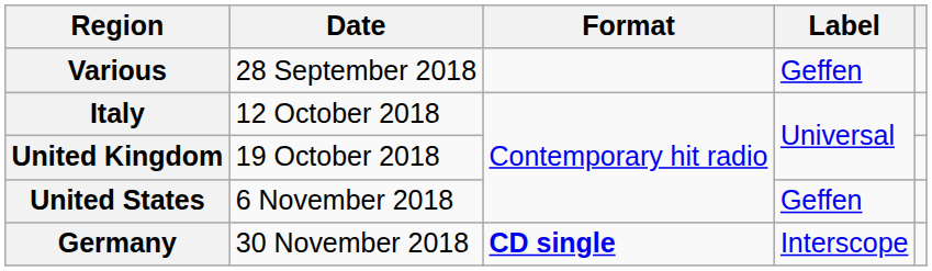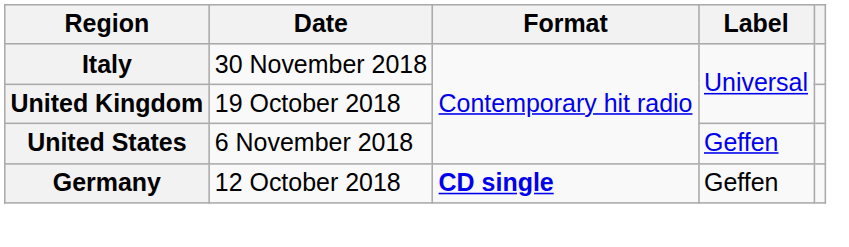- row: Various | 28 September 2018 | Geffen
Italy | Date: 12 October 2018 -> 30 November 2018
Germany | Date: 30 November 2018 -> 12 October 2018
Germany | Label: Interscope -> Geffen
